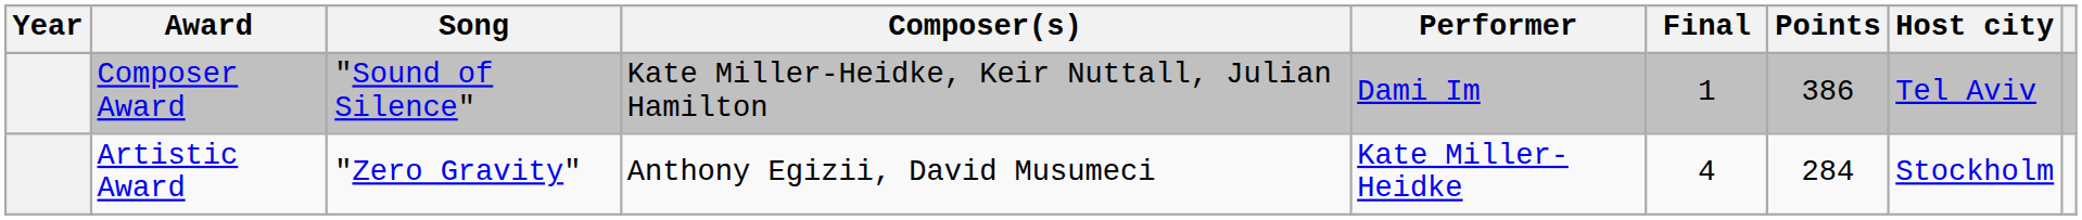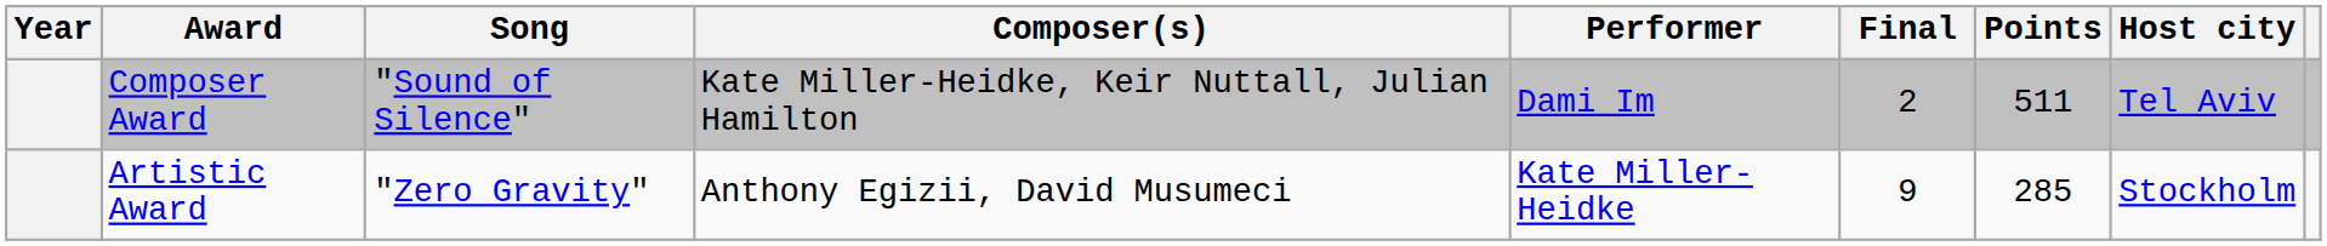Composer Award | Final: 1 -> 2
Composer Award | Points: 386 -> 511
Artistic Award | Final: 4 -> 9
Artistic Award | Points: 284 -> 285
